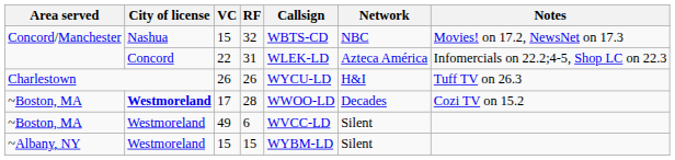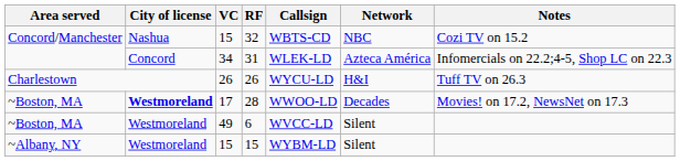32 | Notes: Movies! on 17.2, NewsNet on 17.3 -> Cozi TV on 15.2
31 | VC: 22 -> 34
28 | Notes: Cozi TV on 15.2 -> Movies! on 17.2, NewsNet on 17.3
